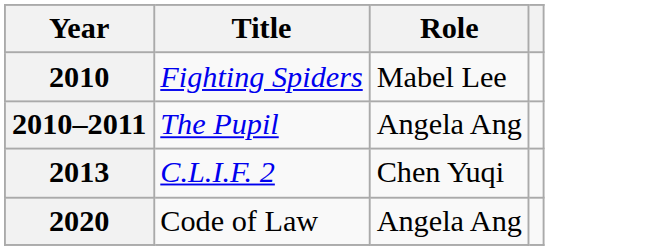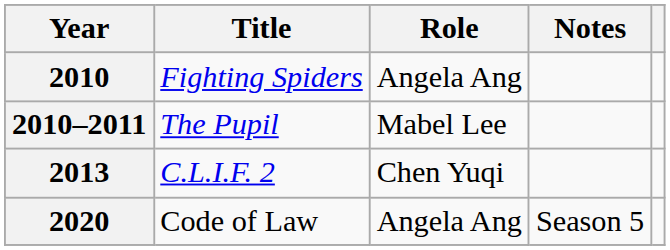+ column: Notes | Season 5
2010 | Role: Mabel Lee -> Angela Ang
2010–2011 | Role: Angela Ang -> Mabel Lee
